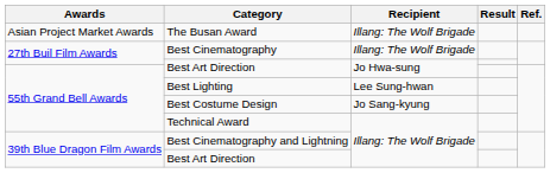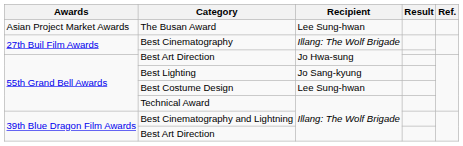The Busan Award | Recipient: Illang: The Wolf Brigade -> Lee Sung-hwan
Best Lighting | Recipient: Lee Sung-hwan -> Jo Sang-kyung
Best Costume Design | Recipient: Jo Sang-kyung -> Lee Sung-hwan
